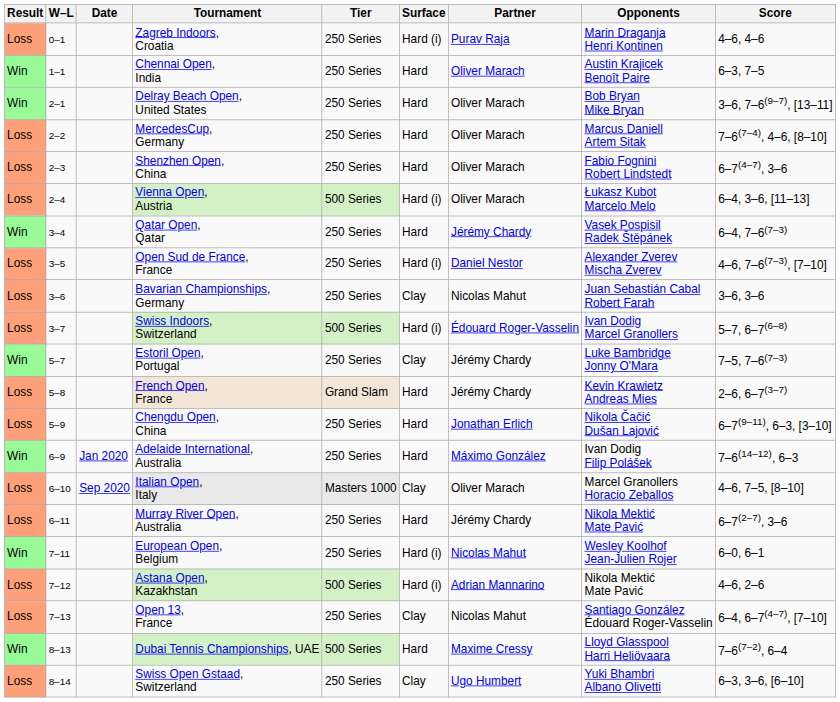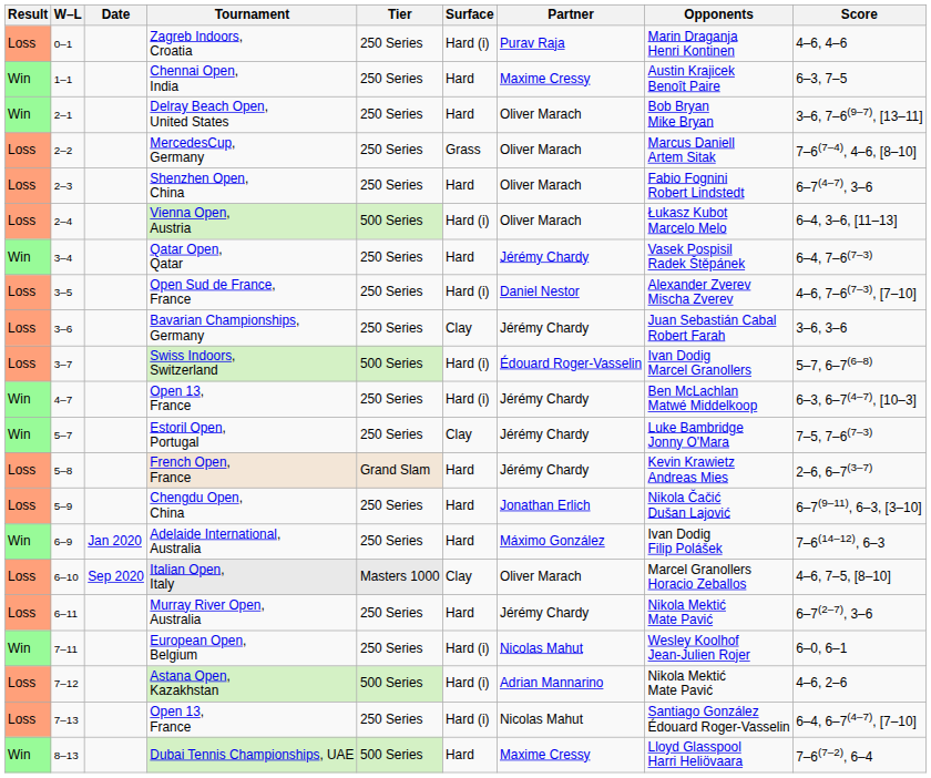Chennai Open, India | Partner: Oliver Marach -> Maxime Cressy
MercedesCup, Germany | Surface: Hard -> Grass
Bavarian Championships, Germany | Partner: Nicolas Mahut -> Jérémy Chardy
+ row: Win | 4–7 | Open 13, France | 250 Series | Hard (i) | Jérémy Chardy | Ben McLachlan Matwé Middelkoop | 6–3, 6–7(4–7), [10–3]
7–13 / Open 13, France | Surface: Clay -> Hard (i)
- row: Loss | 8–14 | Swiss Open Gstaad, Switzerland | 250 Series | Clay | Ugo Humbert | Yuki Bhambri Albano Olivetti | 6–3, 3–6, [6–10]
